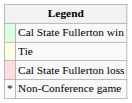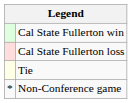rows swapped: Cal State Fullerton loss <-> Tie
